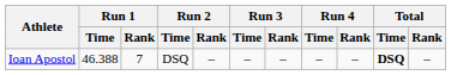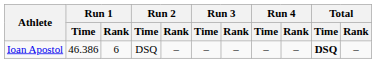Ioan Apostol | Run 1 / Time: 46.388 -> 46.386
Ioan Apostol | Run 1 / Rank: 7 -> 6
